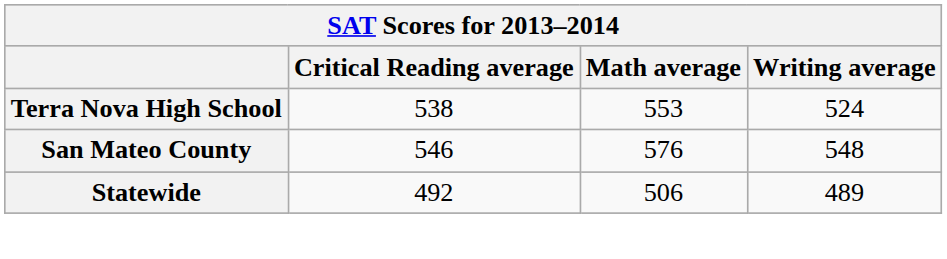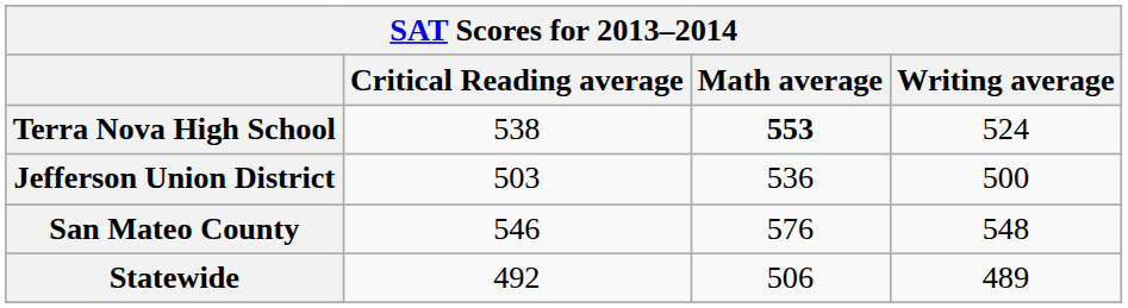Terra Nova High School | Math average: normal -> bold
+ row: Jefferson Union District | 503 | 536 | 500
